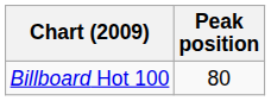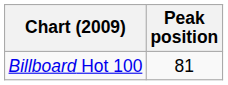Billboard Hot 100 | Peak position: 80 -> 81
